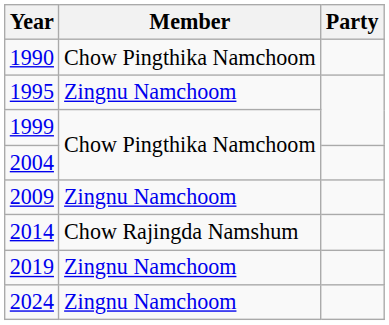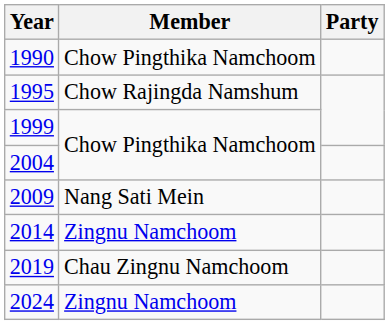1995 | Member: Zingnu Namchoom -> Chow Rajingda Namshum
2009 | Member: Zingnu Namchoom -> Nang Sati Mein
2014 | Member: Chow Rajingda Namshum -> Zingnu Namchoom
2019 | Member: Zingnu Namchoom -> Chau Zingnu Namchoom
